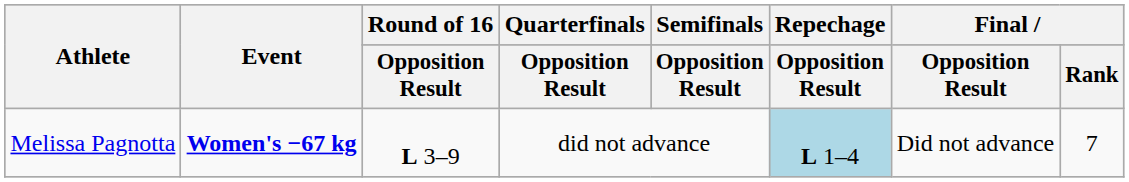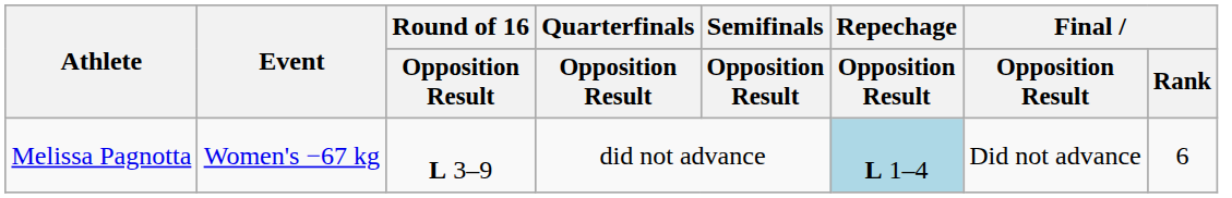Melissa Pagnotta | Event: bold -> normal
Melissa Pagnotta | Final / Rank: 7 -> 6
